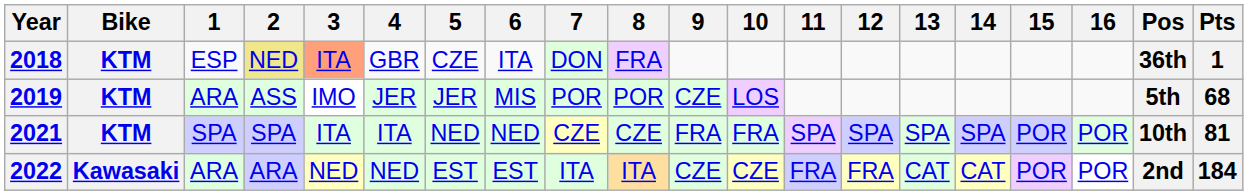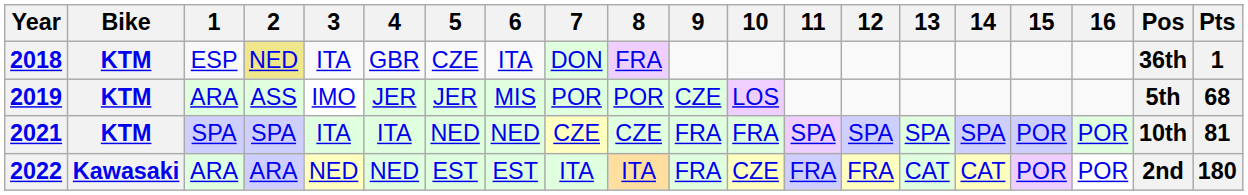2018 | 3: lightsalmon background -> no background
2022 | 9: CZE -> FRA
2022 | Pts: 184 -> 180
